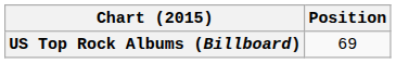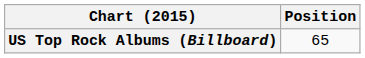US Top Rock Albums (Billboard) | Position: 69 -> 65
